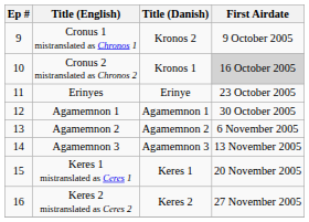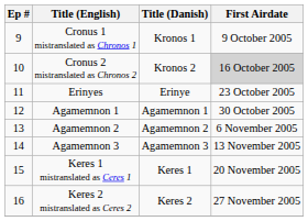Cronus 1 mistranslated as Chronos 1 | Title (Danish): Kronos 2 -> Kronos 1
Cronus 2 mistranslated as Chronos 2 | Title (Danish): Kronos 1 -> Kronos 2
